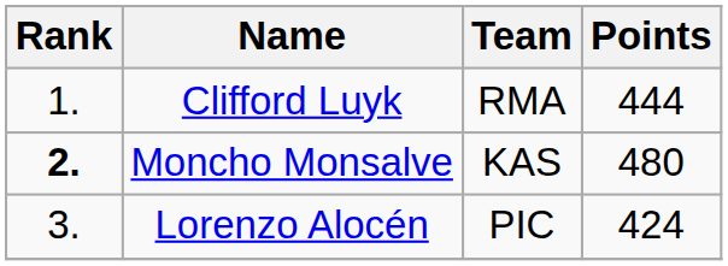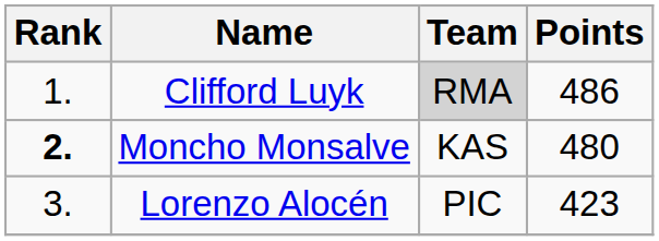Clifford Luyk | Team: no background -> lightgrey background
Clifford Luyk | Points: 444 -> 486
Lorenzo Alocén | Points: 424 -> 423
